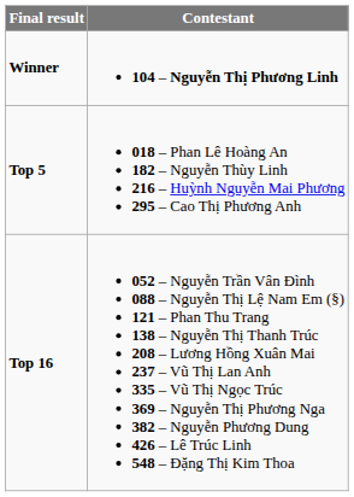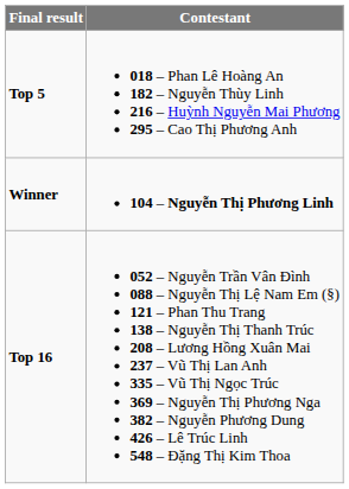rows swapped: Winner <-> Top 5
